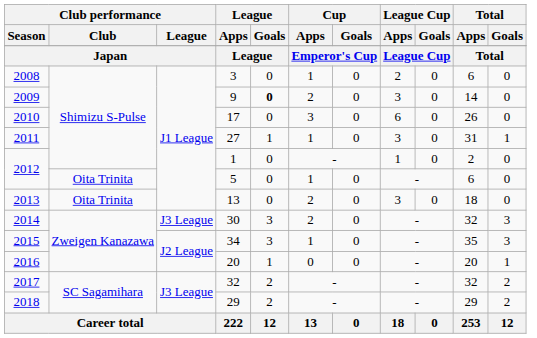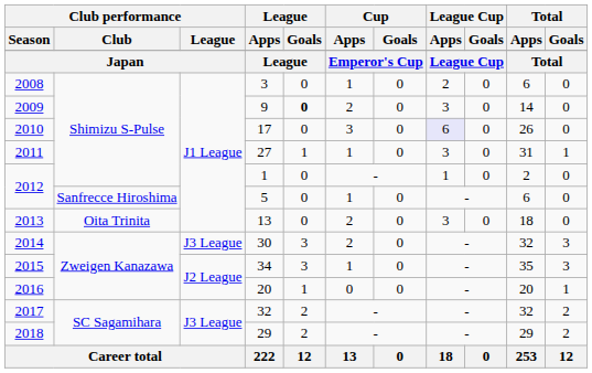17 | League Cup / Apps: no background -> lavender background
5 | Club performance / Club: Oita Trinita -> Sanfrecce Hiroshima
